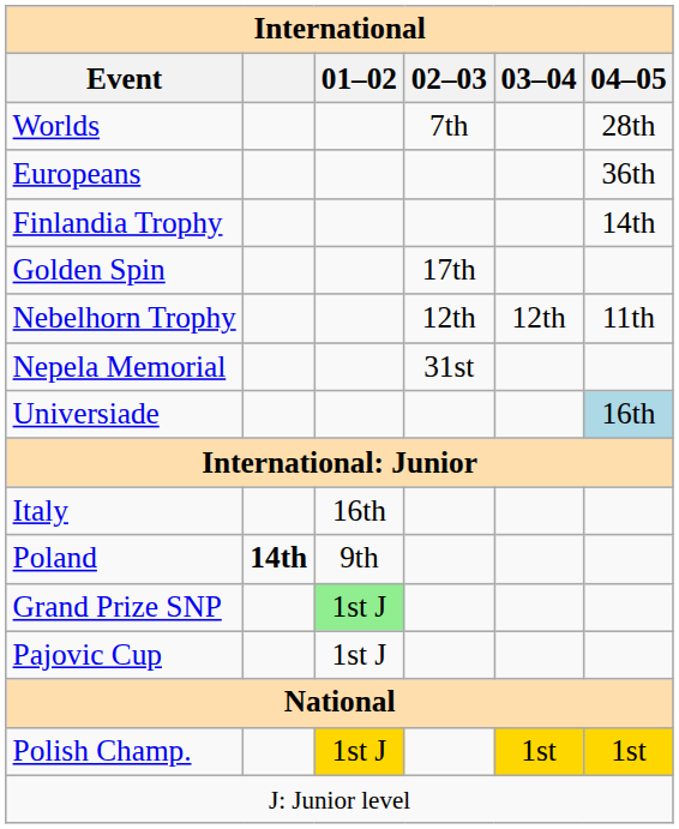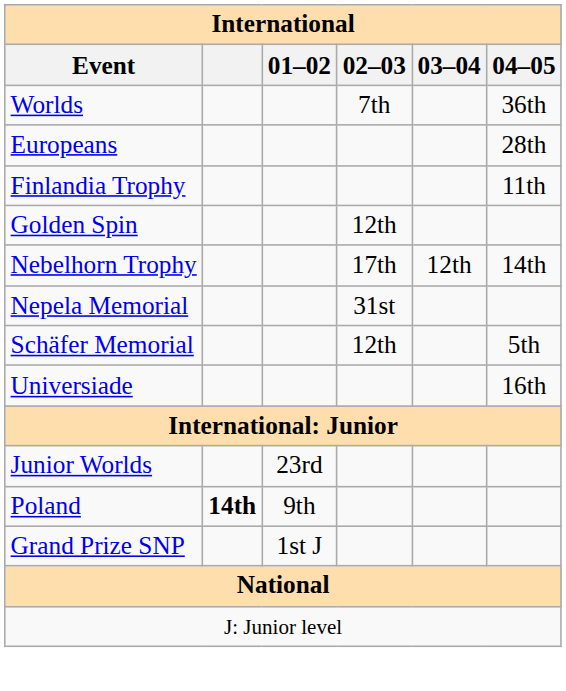Worlds | 04–05: 28th -> 36th
Europeans | 04–05: 36th -> 28th
Finlandia Trophy | 04–05: 14th -> 11th
Golden Spin | 02–03: 17th -> 12th
Nebelhorn Trophy | 02–03: 12th -> 17th
Nebelhorn Trophy | 04–05: 11th -> 14th
+ row: Schäfer Memorial | 12th | 5th
Universiade | 04–05: lightblue background -> no background
+ row: Junior Worlds | 23rd
- row: Italy | 16th
Grand Prize SNP | 01–02: lightgreen background -> no background
- row: Pajovic Cup | 1st J
- row: Polish Champ. | 1st J | 1st | 1st
